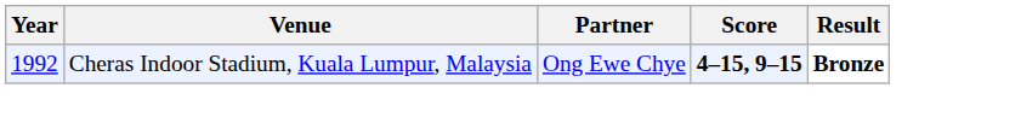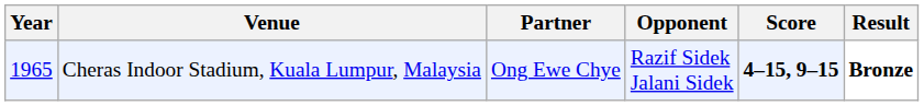+ column: Opponent | Razif Sidek Jalani Sidek
Cheras Indoor Stadium, Kuala Lumpur, Malaysia | Year: 1992 -> 1965
